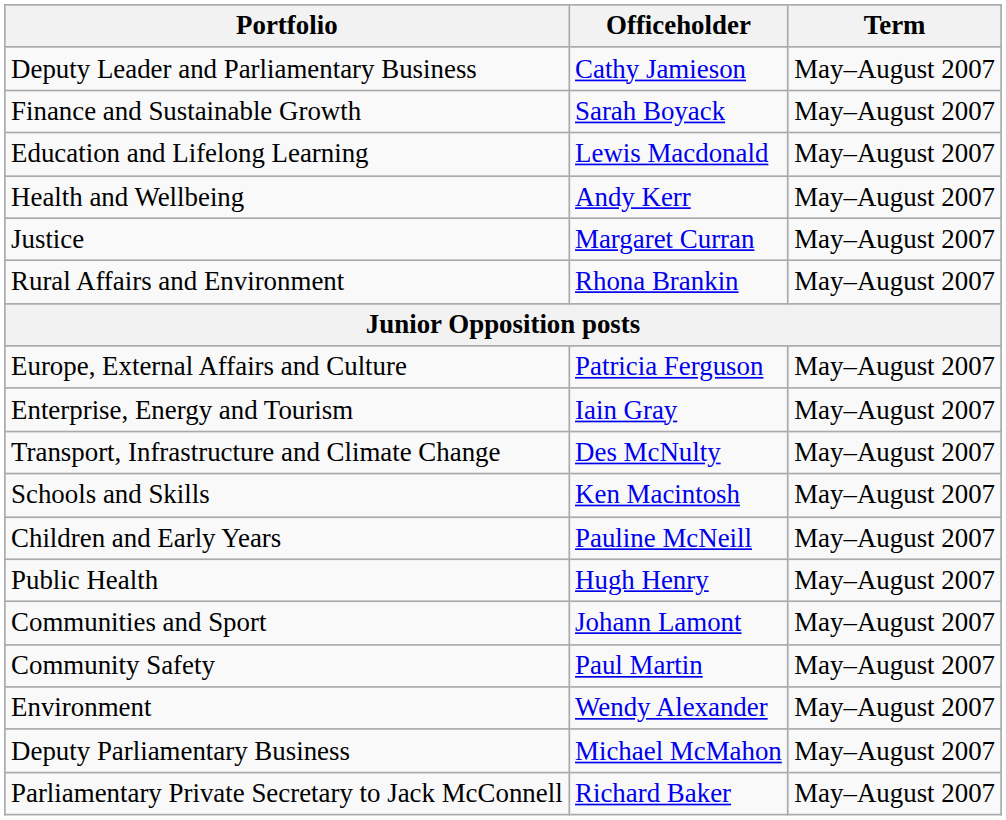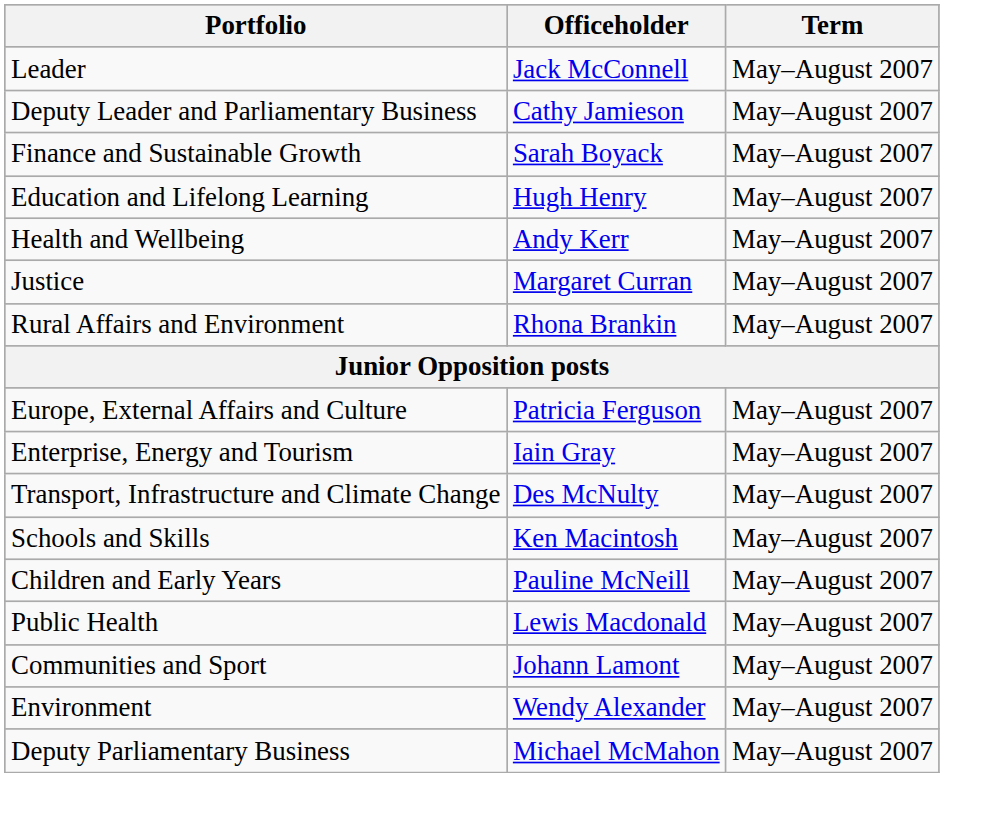+ row: Leader | Jack McConnell | May–August 2007
Education and Lifelong Learning | Officeholder: Lewis Macdonald -> Hugh Henry
Public Health | Officeholder: Hugh Henry -> Lewis Macdonald
- row: Community Safety | Paul Martin | May–August 2007
- row: Parliamentary Private Secretary to Jack McConnell | Richard Baker | May–August 2007
